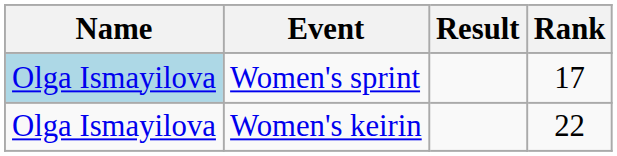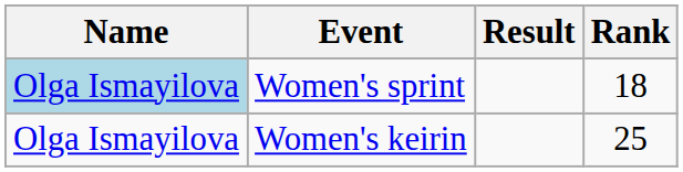Women's sprint | Rank: 17 -> 18
Women's keirin | Rank: 22 -> 25
